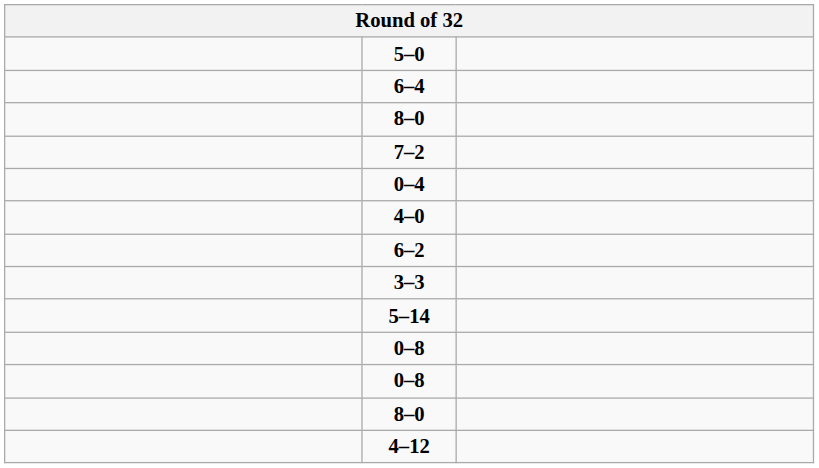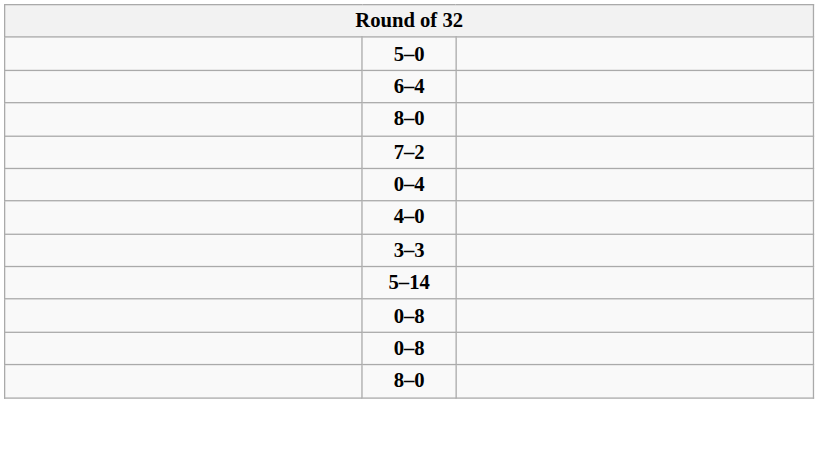- row: 6–2
- row: 4–12
